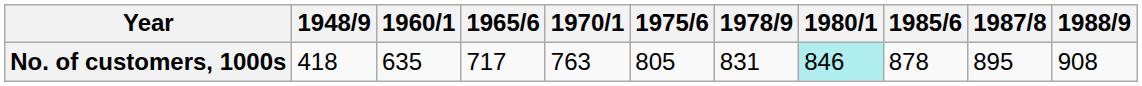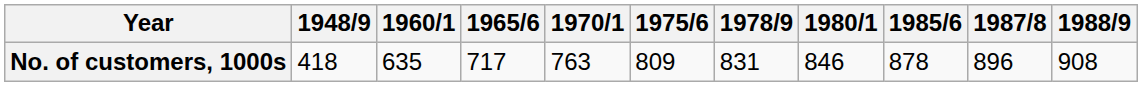No. of customers, 1000s | 1975/6: 805 -> 809
No. of customers, 1000s | 1980/1: paleturquoise background -> no background
No. of customers, 1000s | 1987/8: 895 -> 896
